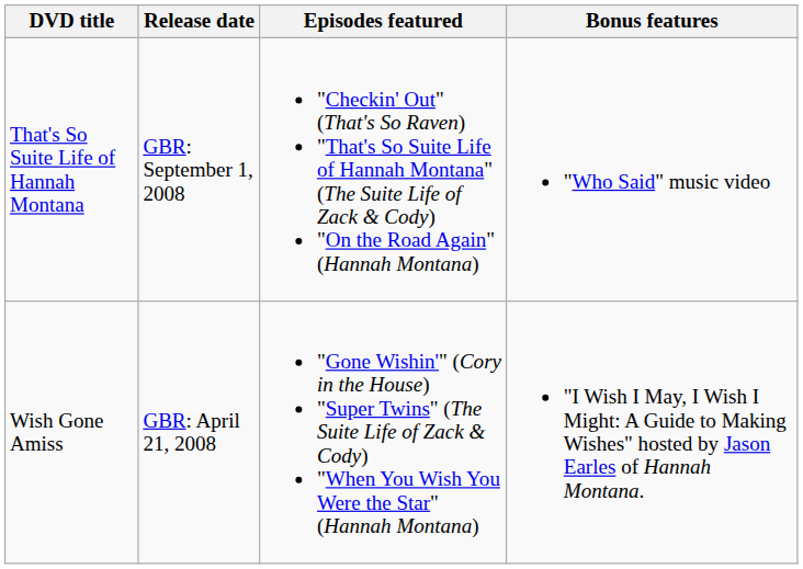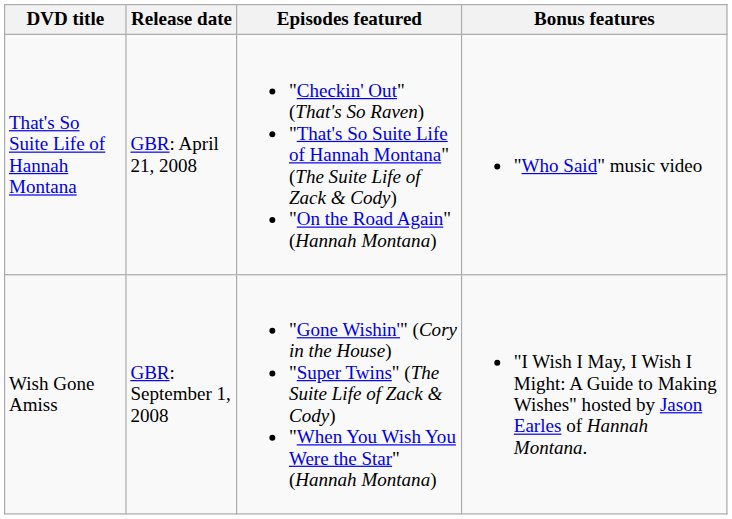That's So Suite Life of Hannah Montana | Release date: GBR: September 1, 2008 -> GBR: April 21, 2008
Wish Gone Amiss | Release date: GBR: April 21, 2008 -> GBR: September 1, 2008
